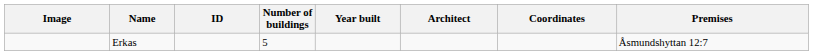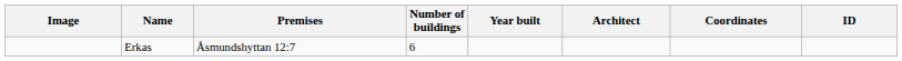columns swapped: Premises <-> ID
Erkas | Number of buildings: 5 -> 6
